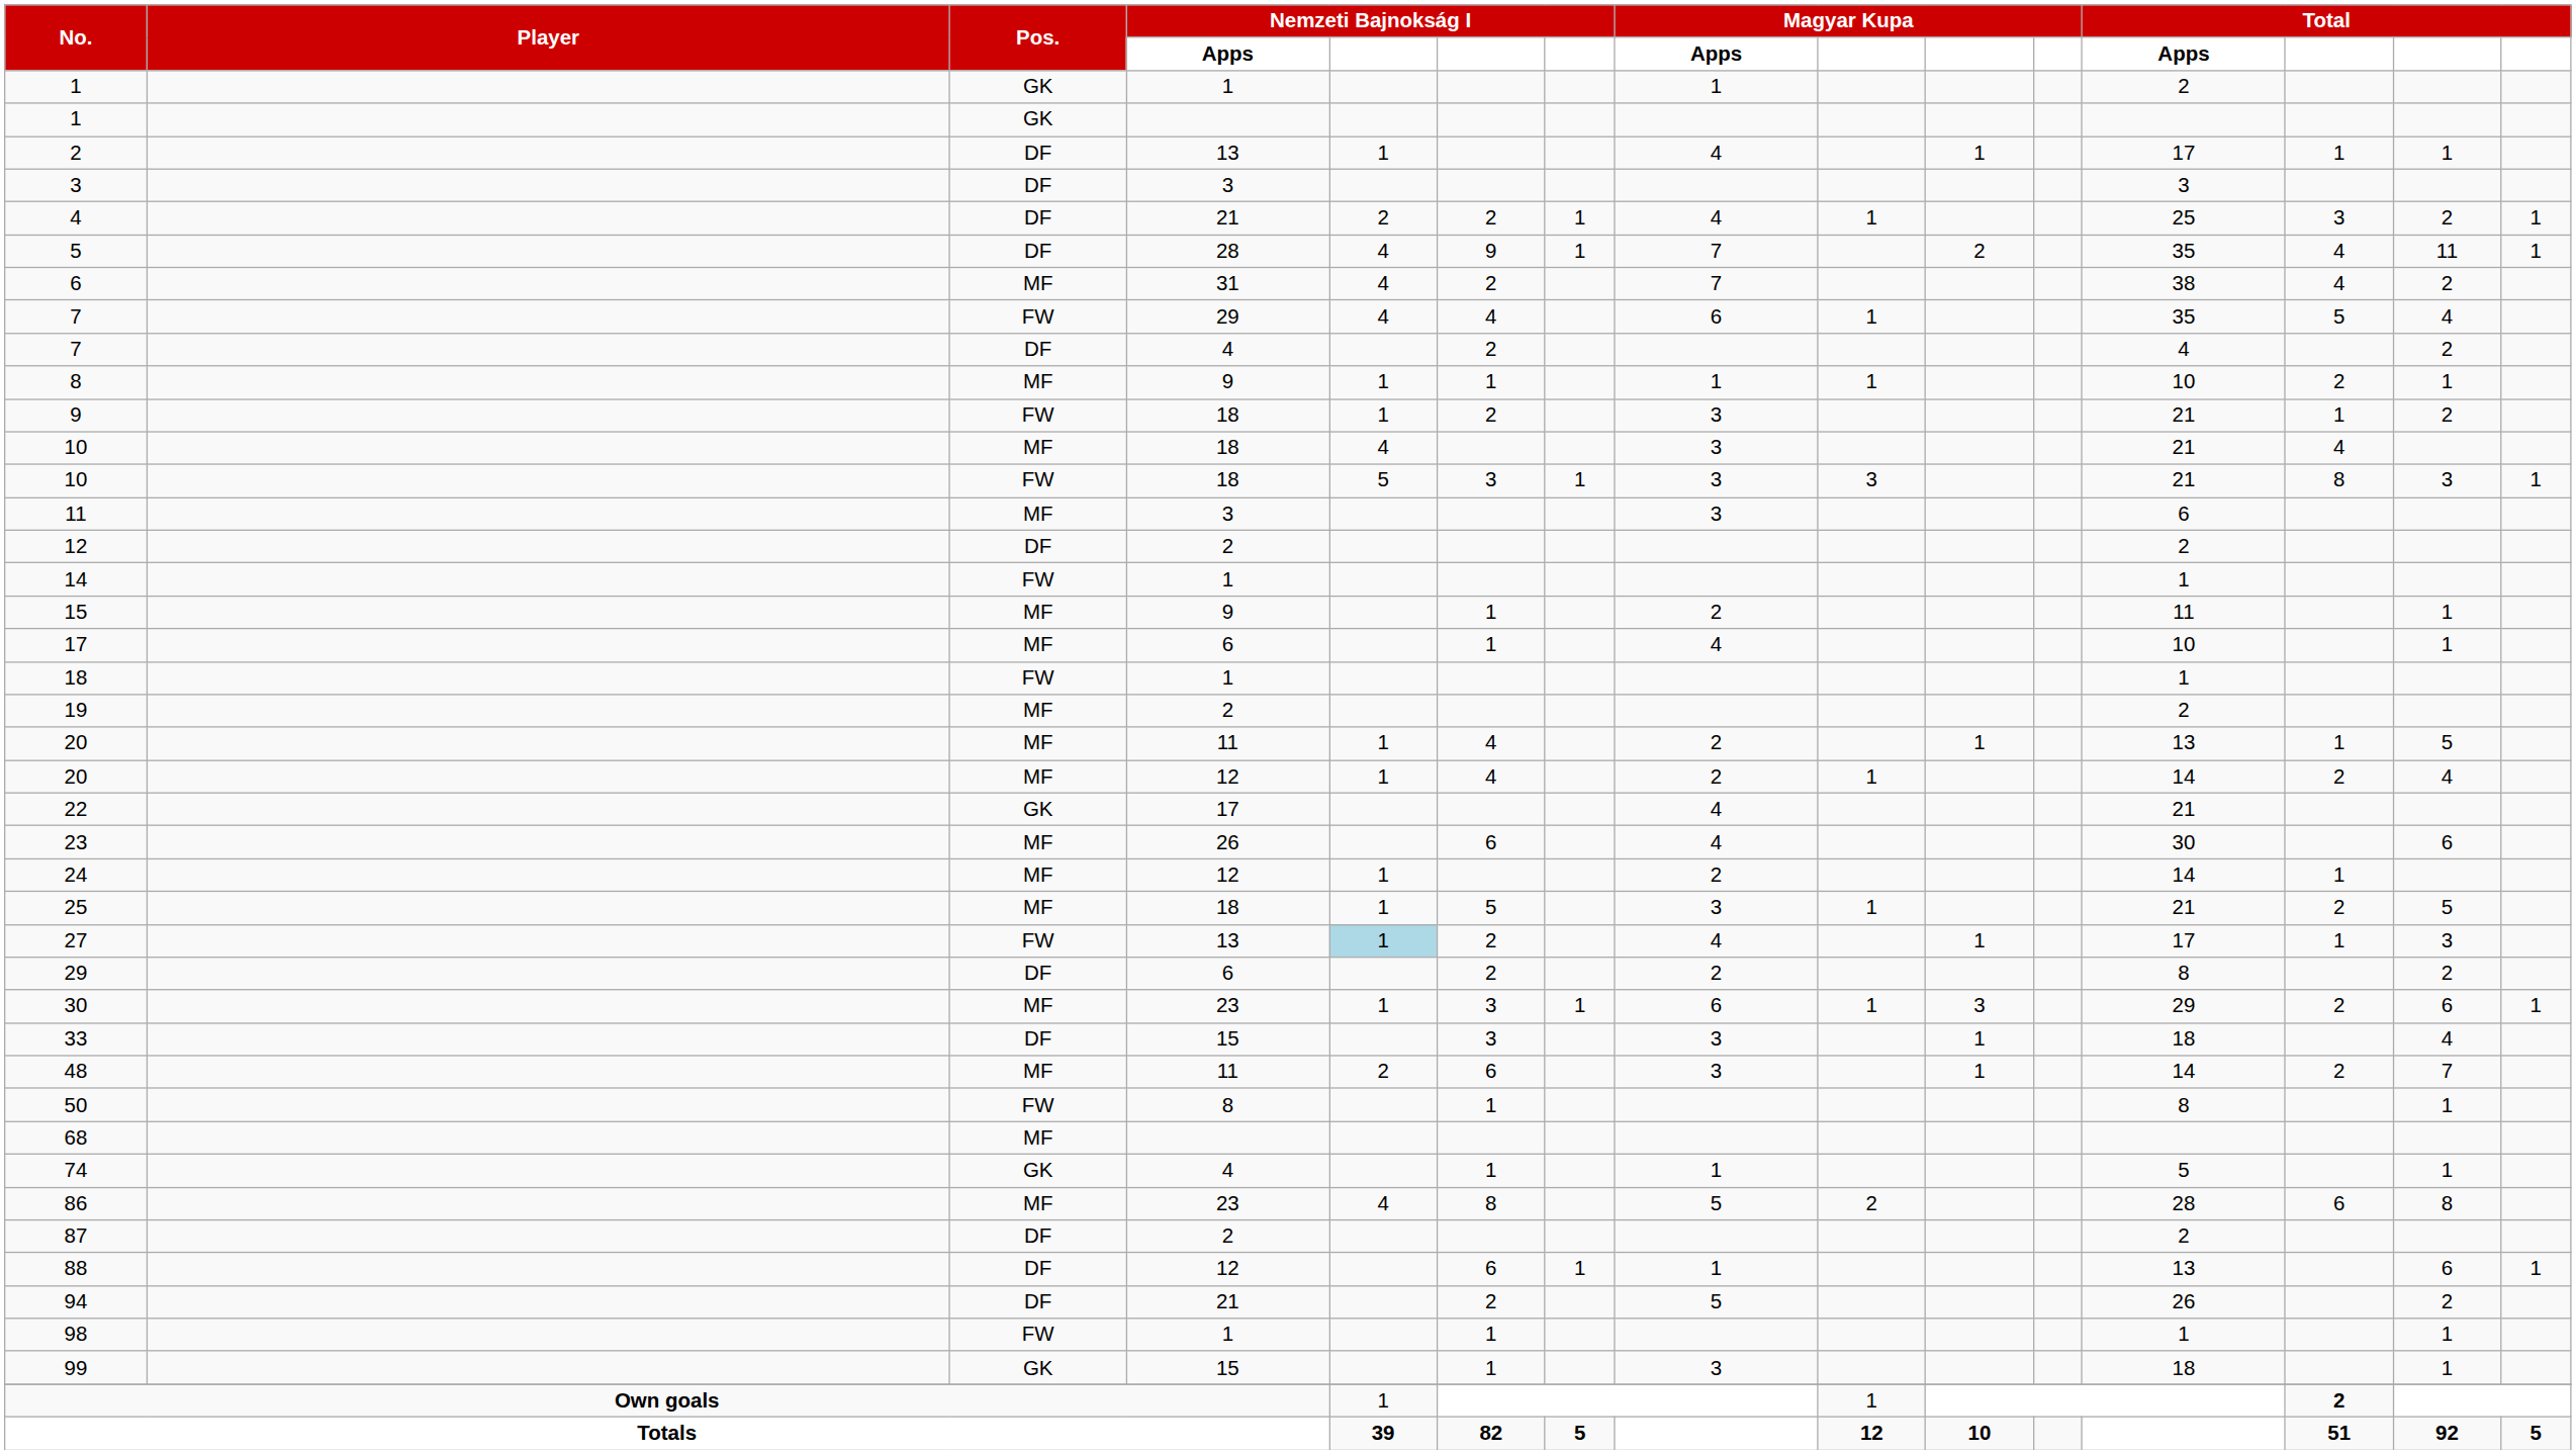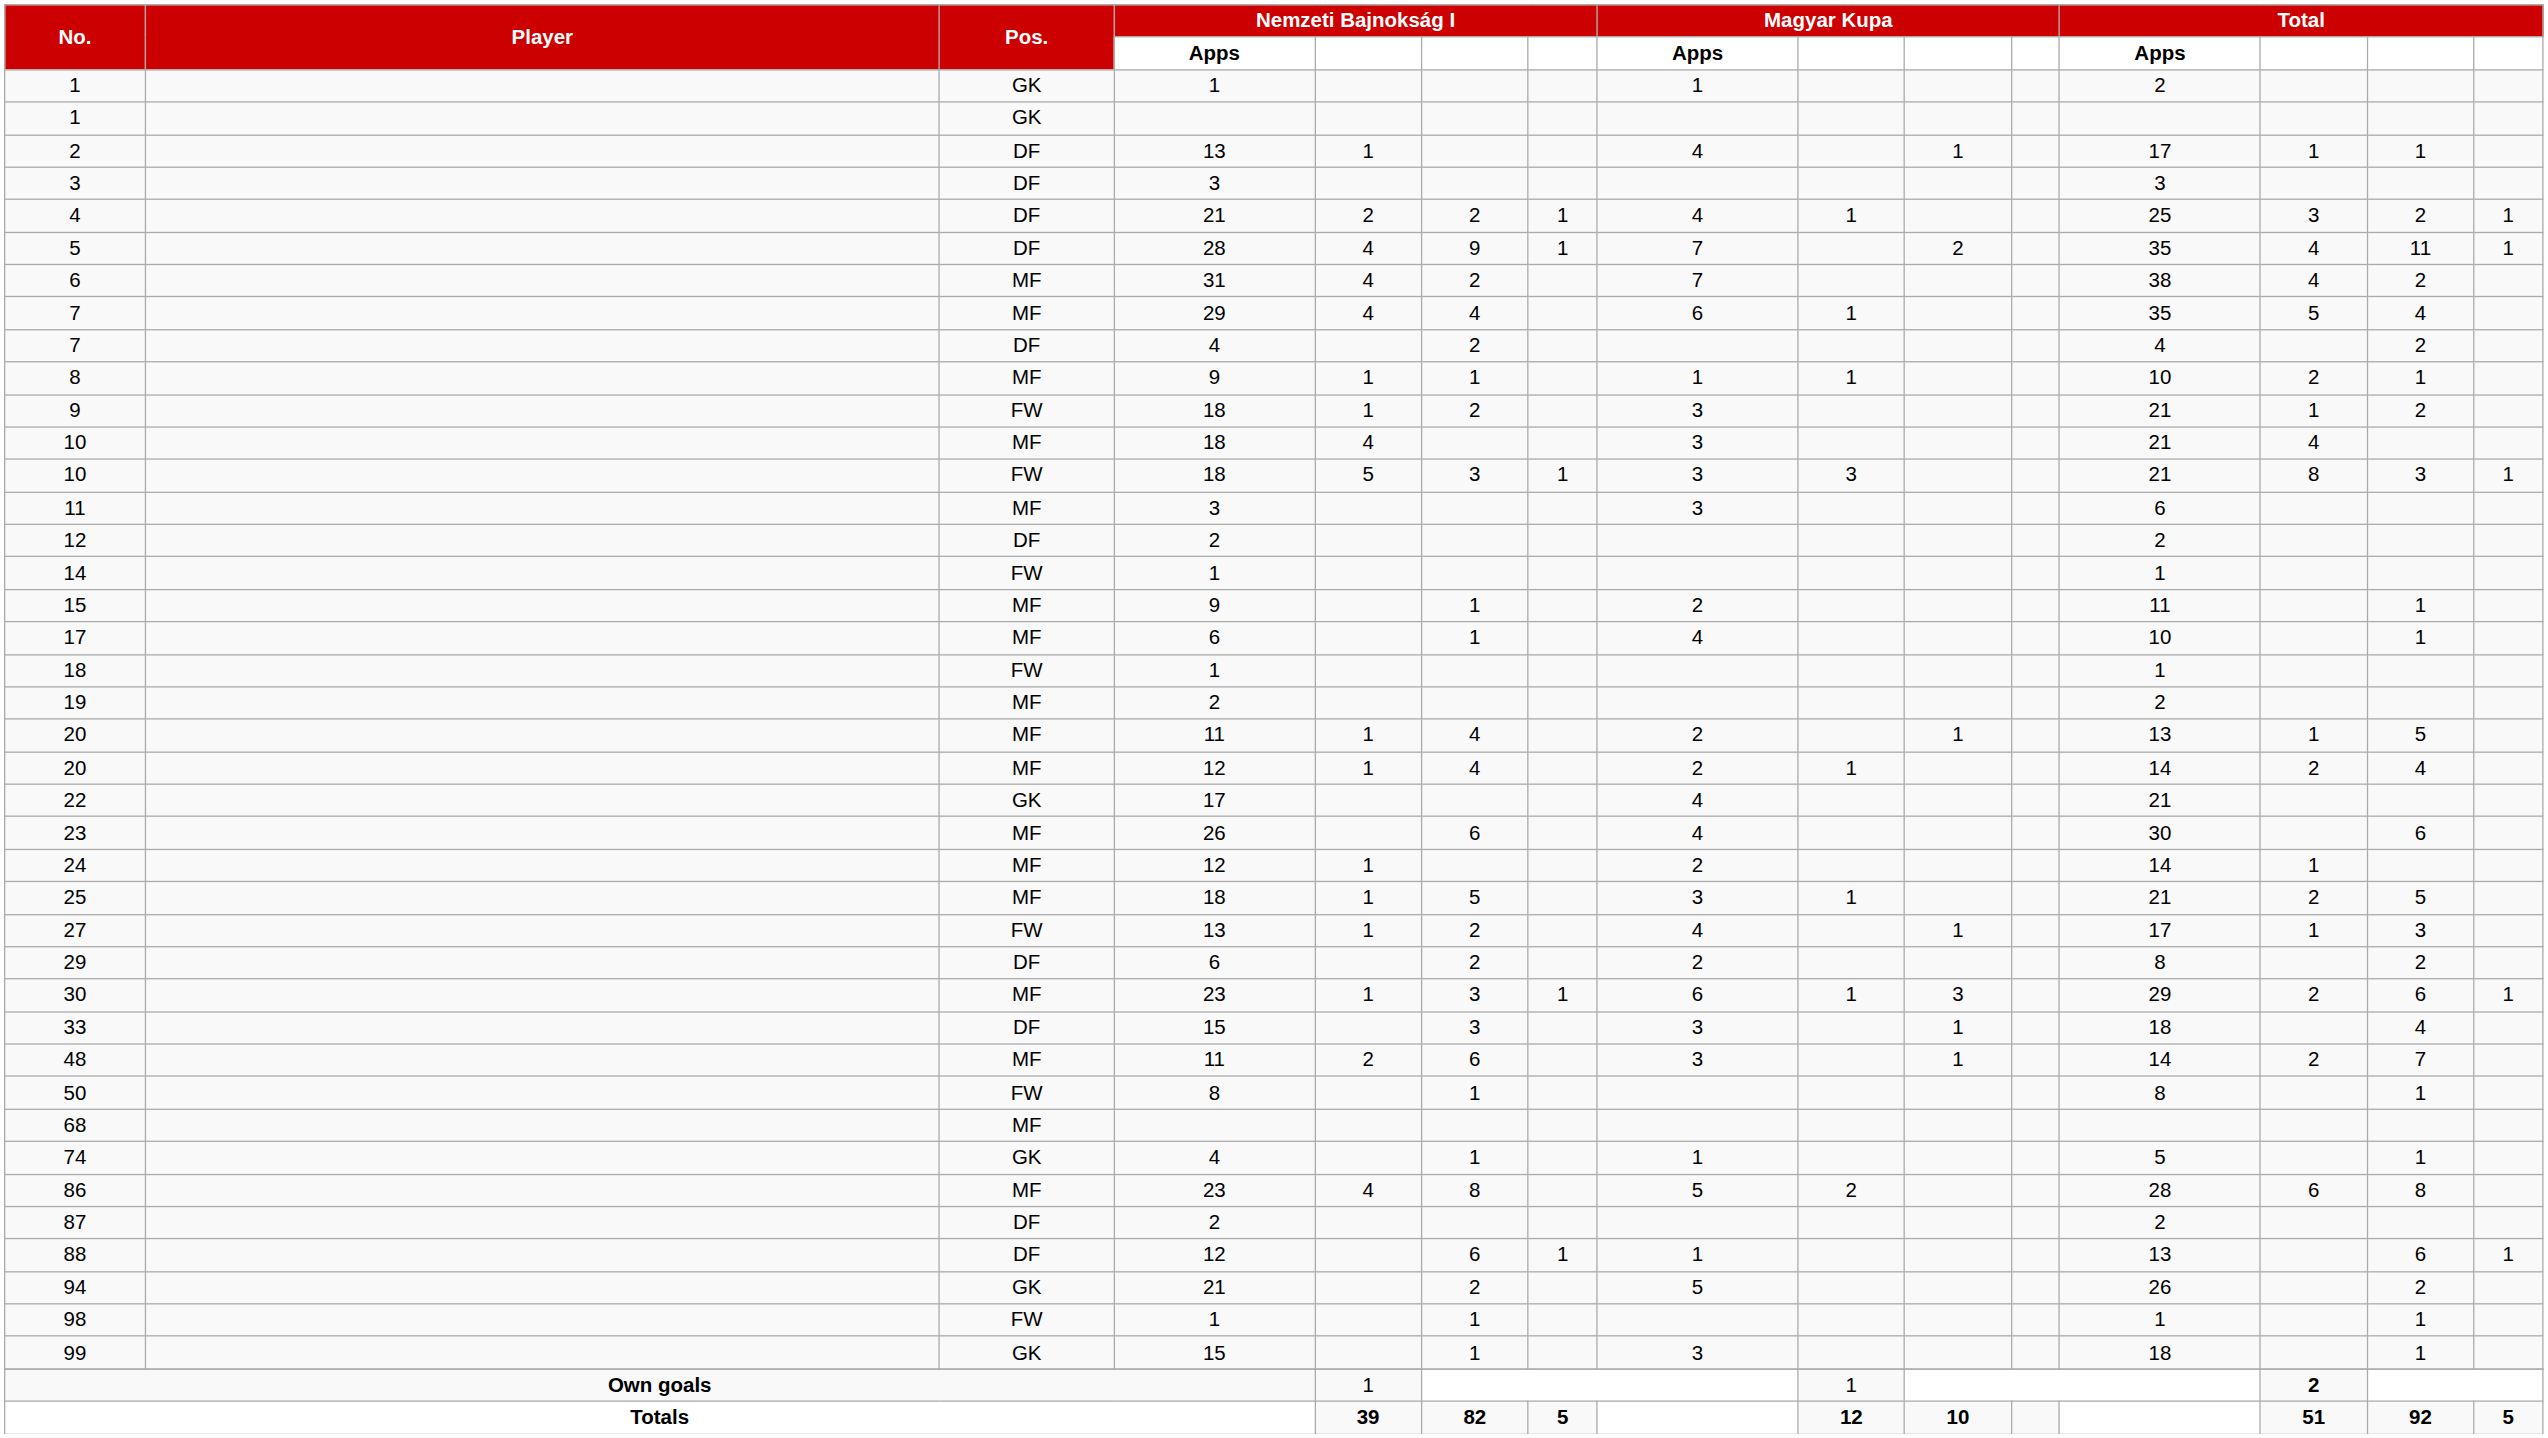7 / 29 | Pos.: FW -> MF
27 | column 5: lightblue background -> no background
94 | Pos.: DF -> GK
